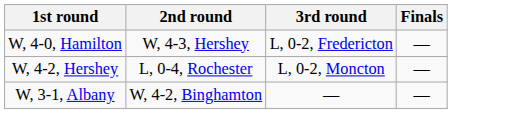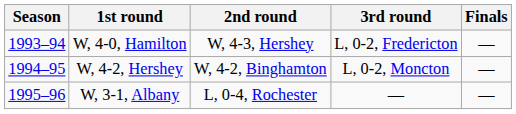+ column: Season | 1993–94 | 1994–95 | 1995–96
W, 4-2, Hershey | 2nd round: L, 0-4, Rochester -> W, 4-2, Binghamton
W, 3-1, Albany | 2nd round: W, 4-2, Binghamton -> L, 0-4, Rochester
